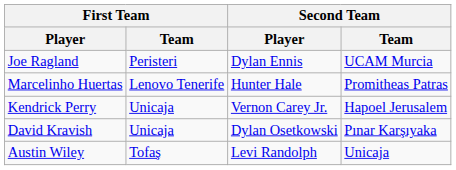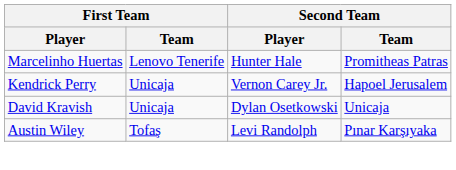- row: Joe Ragland | Peristeri | Dylan Ennis | UCAM Murcia
David Kravish | Second Team / Team: Pınar Karşıyaka -> Unicaja
Austin Wiley | Second Team / Team: Unicaja -> Pınar Karşıyaka
